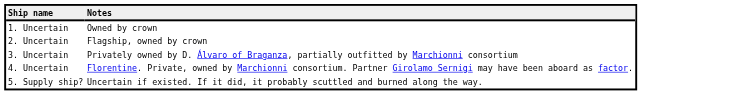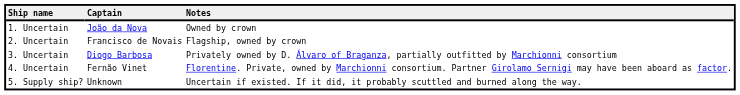+ column: Captain | João da Nova | Francisco de Novais | Diogo Barbosa | Fernão Vinet | Unknown
